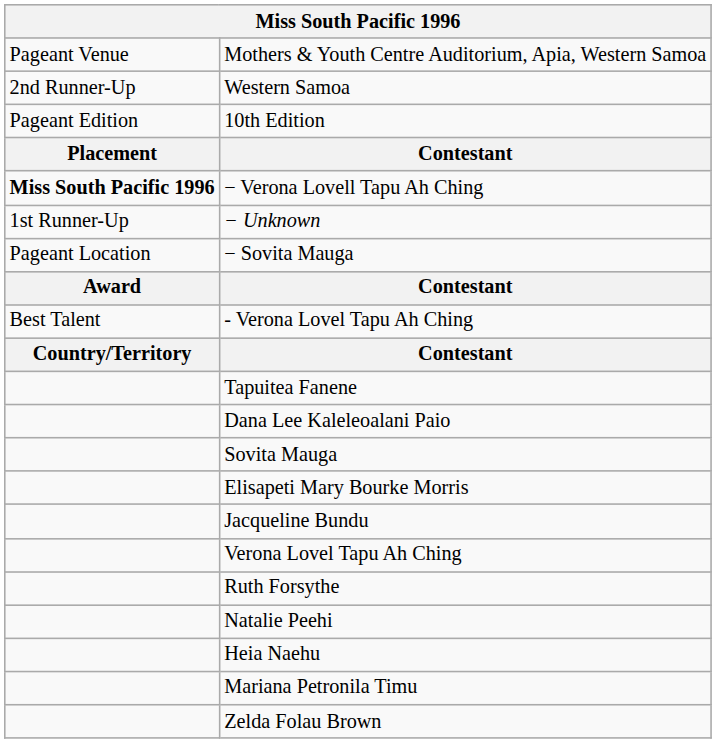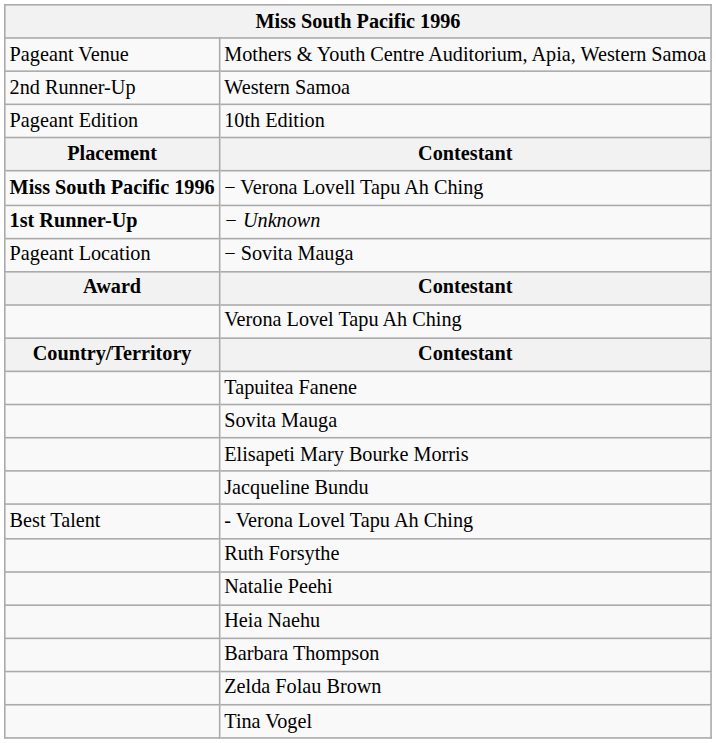− Unknown | column 1: normal -> bold
rows swapped: - Verona Lovel Tapu Ah Ching <-> Verona Lovel Tapu Ah Ching
- row: Dana Lee Kaleleoalani Paio
- row: Mariana Petronila Timu
+ row: Barbara Thompson
+ row: Tina Vogel
